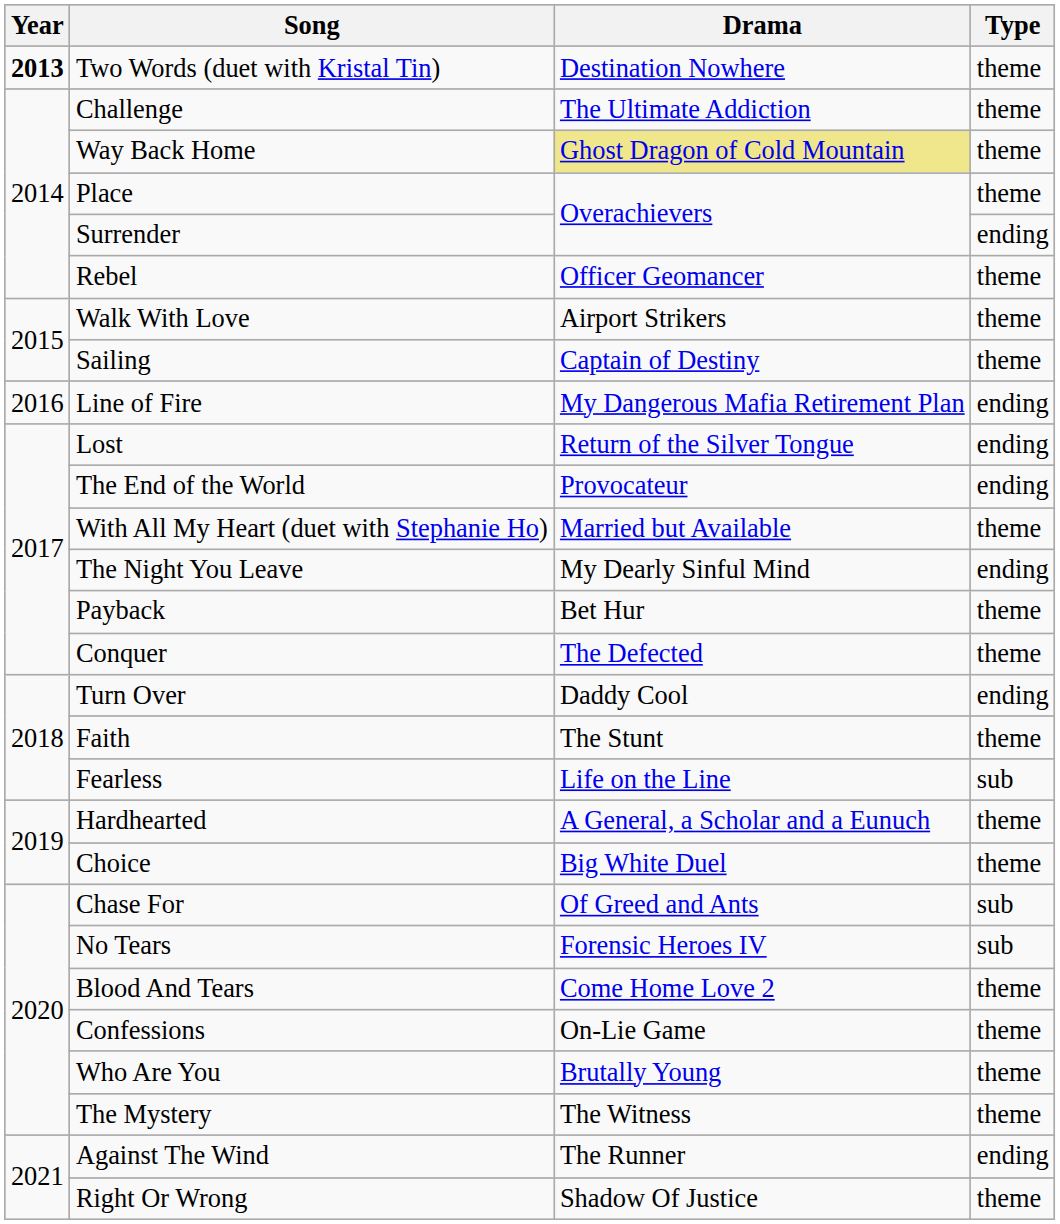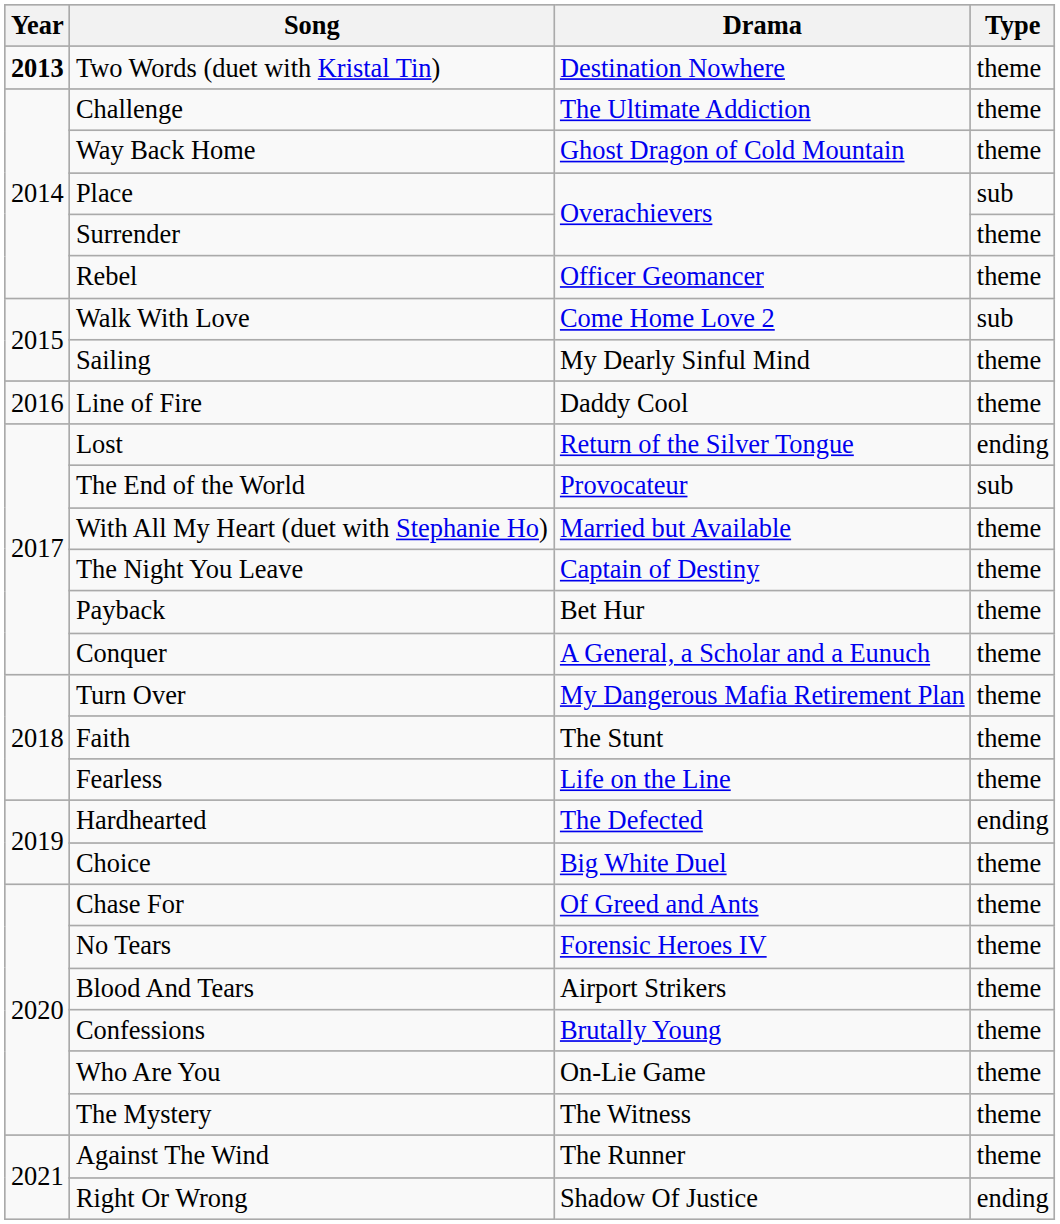Way Back Home | Drama: khaki background -> no background
Place | Type: theme -> sub
Surrender | Type: ending -> theme
Walk With Love | Drama: Airport Strikers -> Come Home Love 2
Walk With Love | Type: theme -> sub
Sailing | Drama: Captain of Destiny -> My Dearly Sinful Mind
Line of Fire | Drama: My Dangerous Mafia Retirement Plan -> Daddy Cool
Line of Fire | Type: ending -> theme
The End of the World | Type: ending -> sub
The Night You Leave | Drama: My Dearly Sinful Mind -> Captain of Destiny
The Night You Leave | Type: ending -> theme
Conquer | Drama: The Defected -> A General, a Scholar and a Eunuch
Turn Over | Drama: Daddy Cool -> My Dangerous Mafia Retirement Plan
Turn Over | Type: ending -> theme
Fearless | Type: sub -> theme
Hardhearted | Drama: A General, a Scholar and a Eunuch -> The Defected
Hardhearted | Type: theme -> ending
Chase For | Type: sub -> theme
No Tears | Type: sub -> theme
Blood And Tears | Drama: Come Home Love 2 -> Airport Strikers
Confessions | Drama: On-Lie Game -> Brutally Young
Who Are You | Drama: Brutally Young -> On-Lie Game
Against The Wind | Type: ending -> theme
Right Or Wrong | Type: theme -> ending
